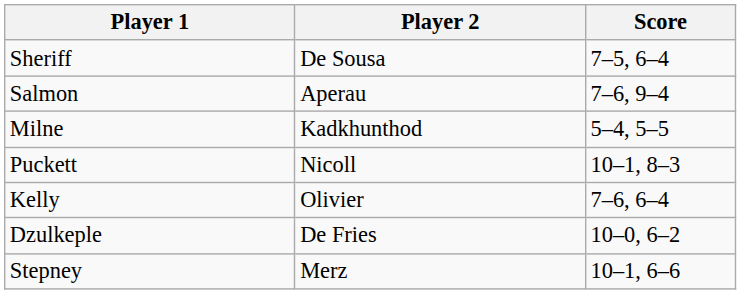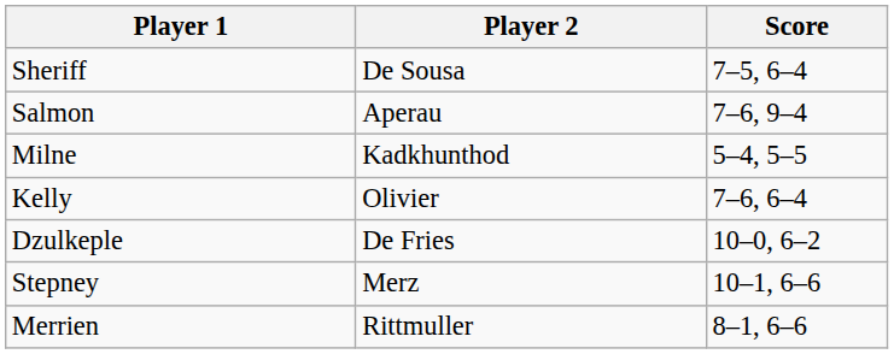- row: Puckett | Nicoll | 10–1, 8–3
+ row: Merrien | Rittmuller | 8–1, 6–6
